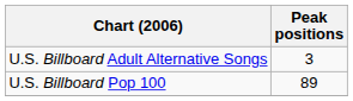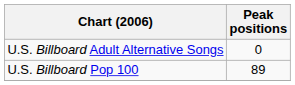U.S. Billboard Adult Alternative Songs | Peak positions: 3 -> 0
